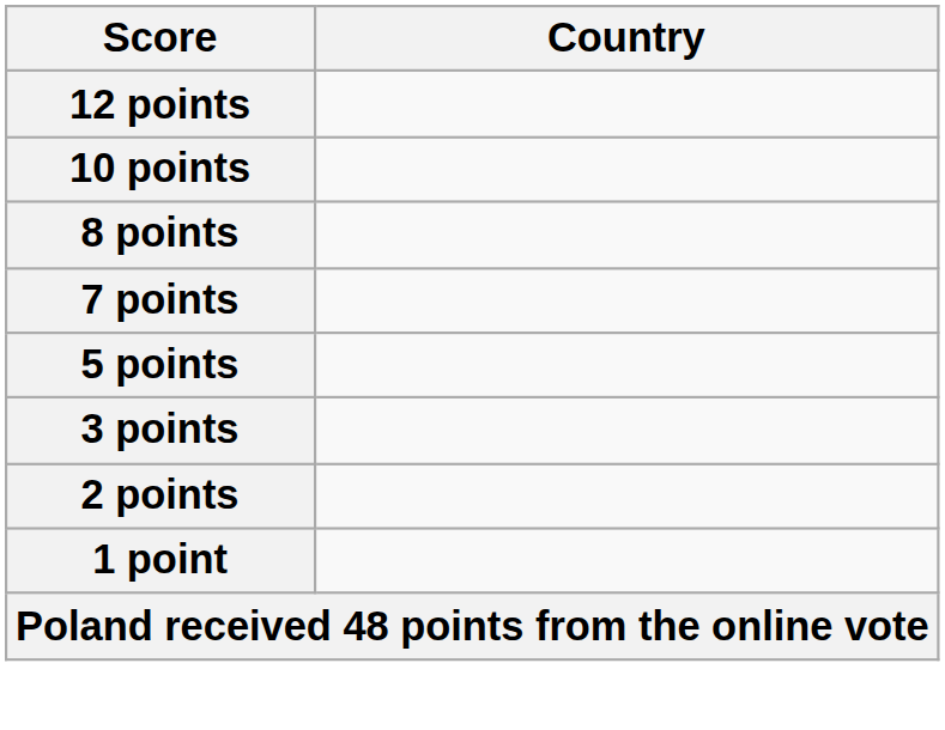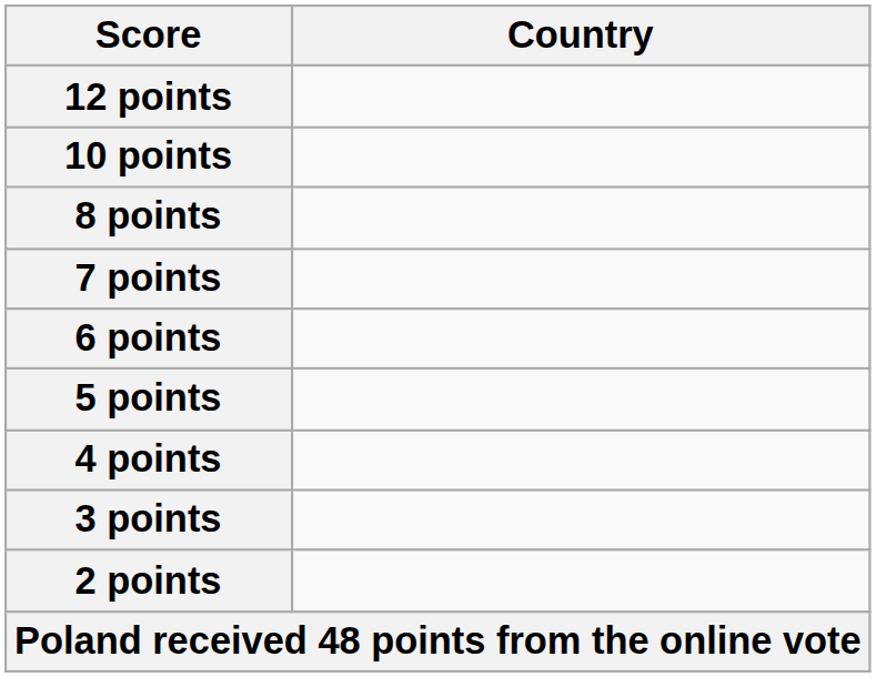+ row: 6 points
+ row: 4 points
- row: 1 point
